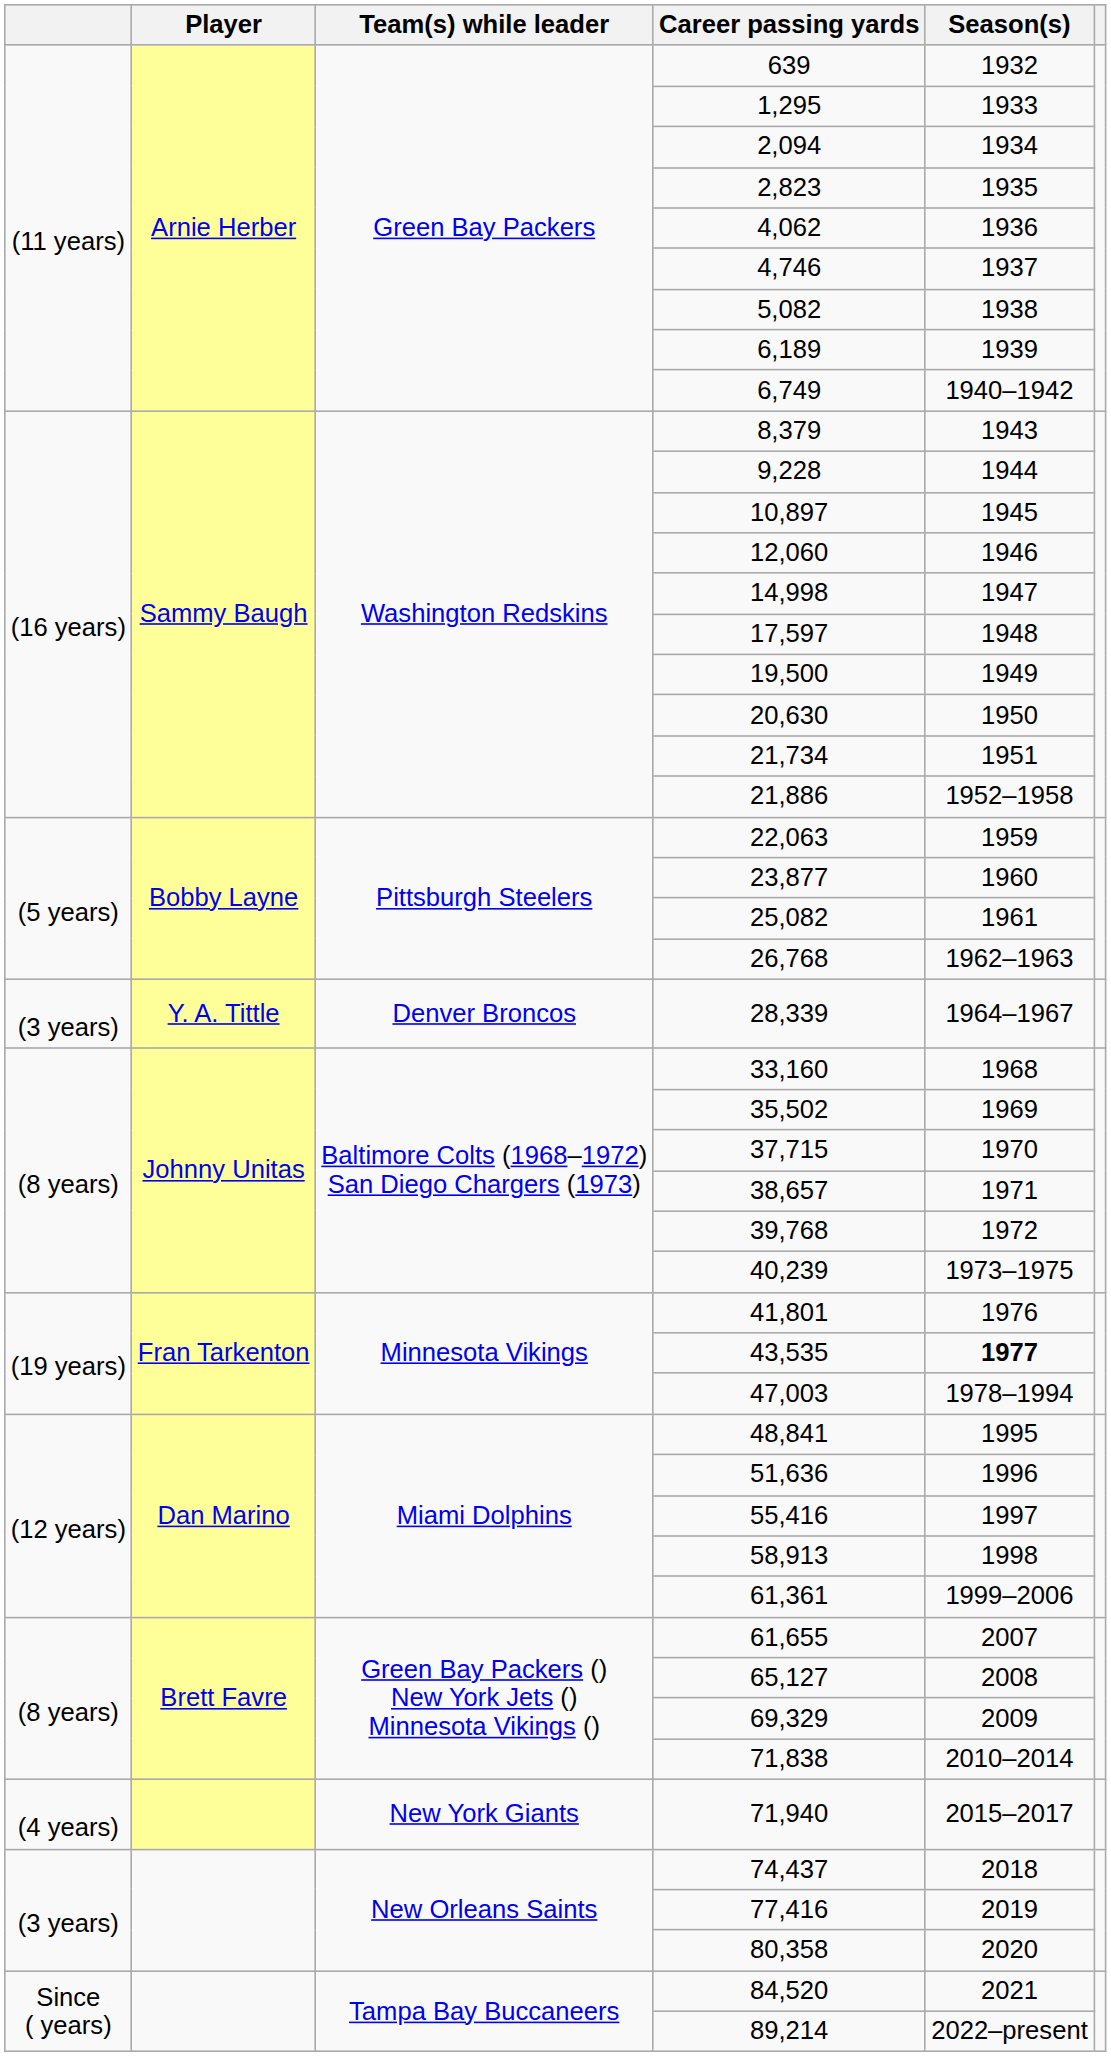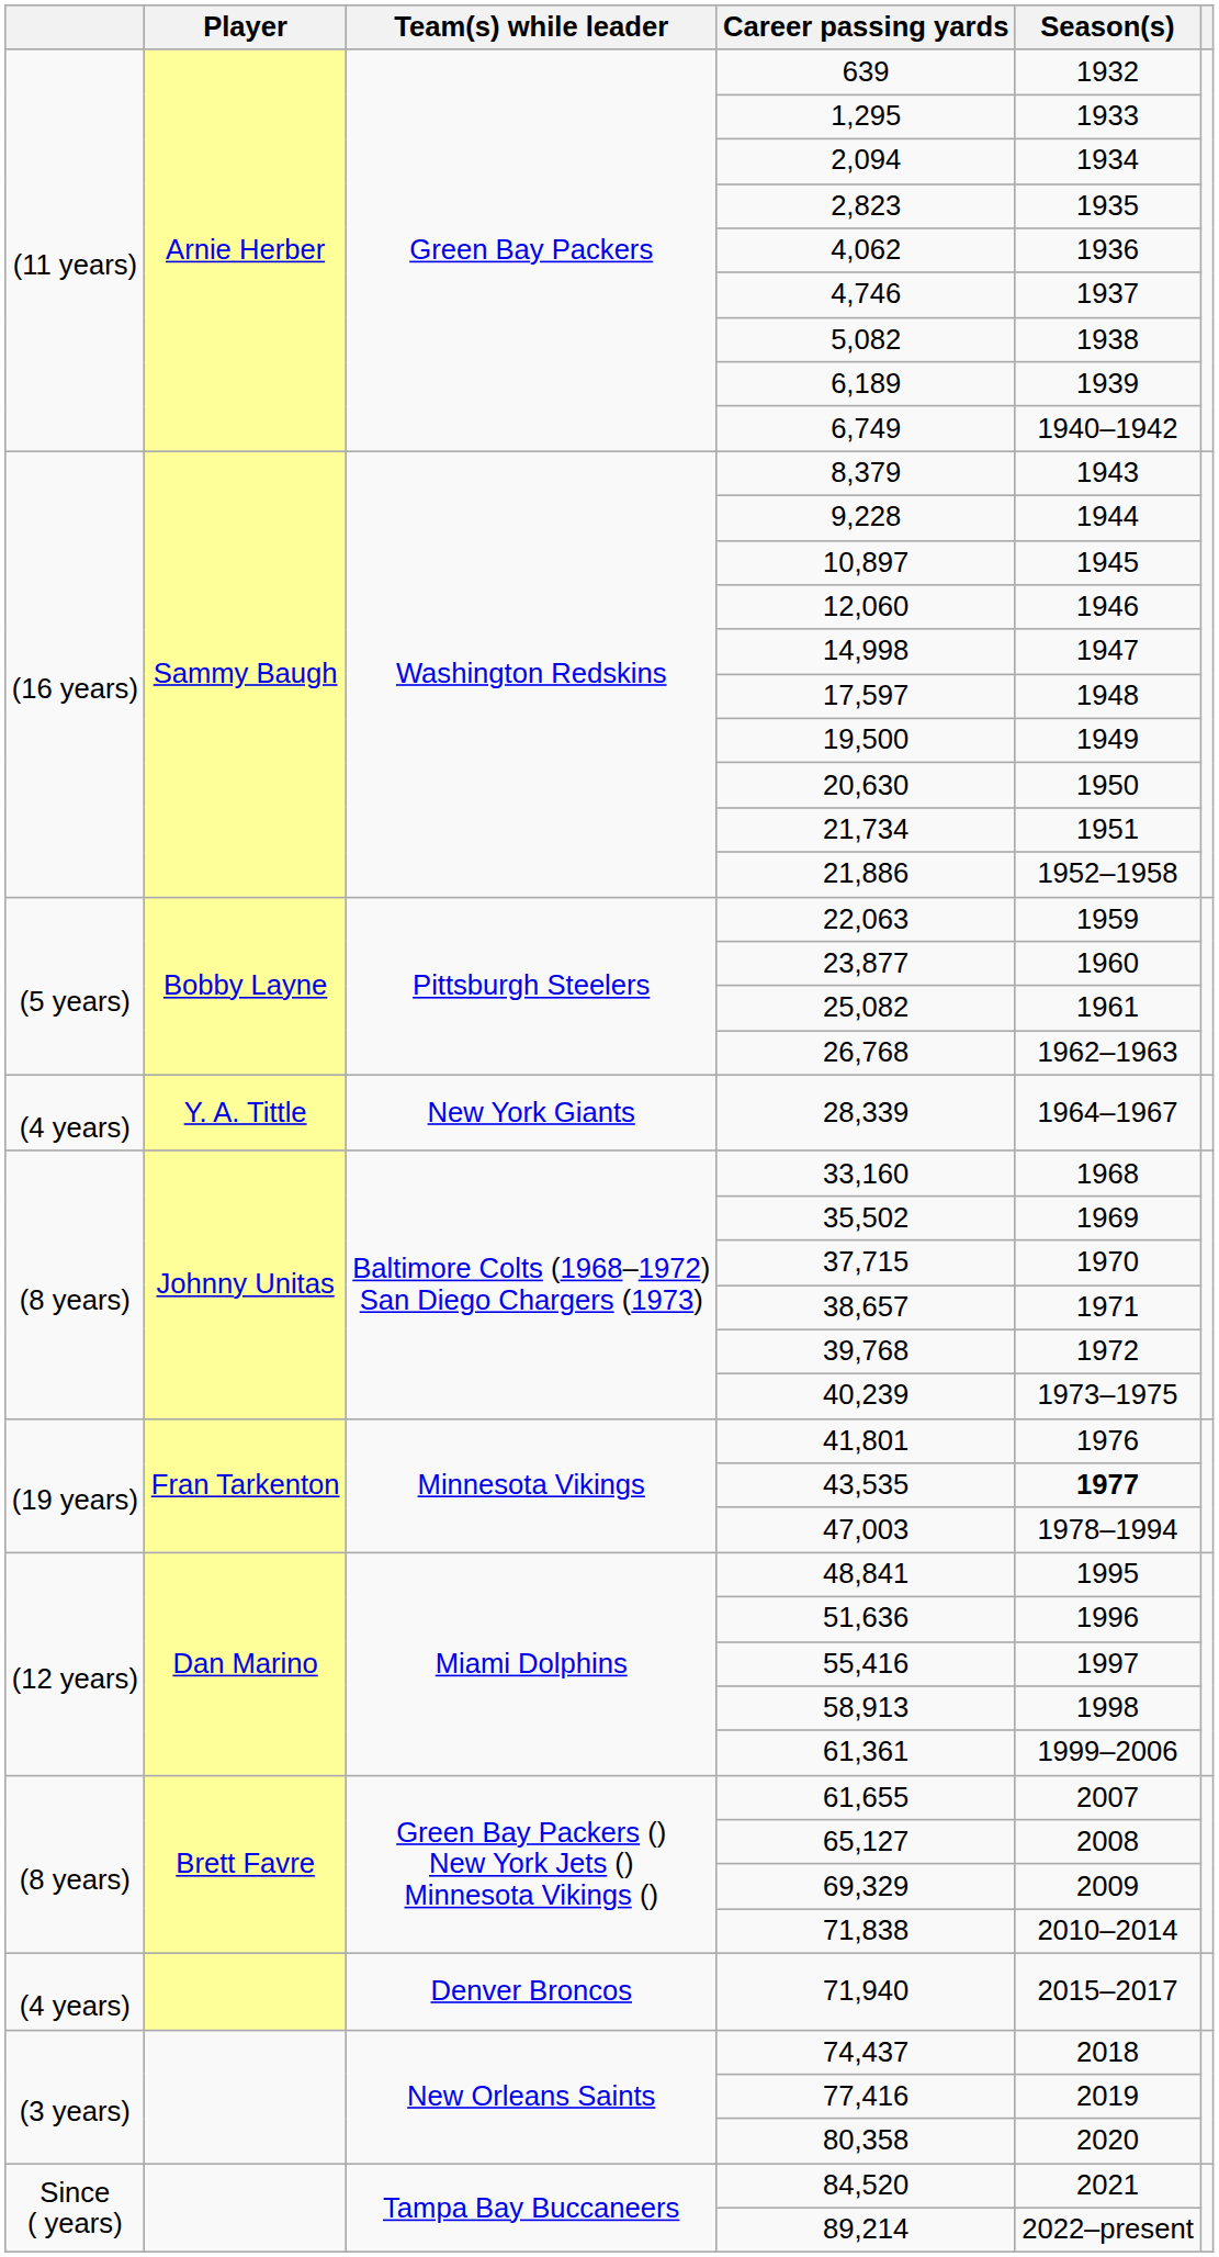28,339 | column 1: (3 years) -> (4 years)
28,339 | Team(s) while leader: Denver Broncos -> New York Giants
71,940 | Team(s) while leader: New York Giants -> Denver Broncos
